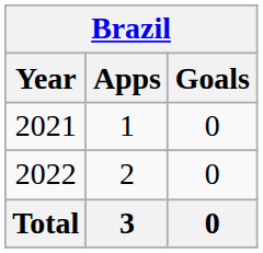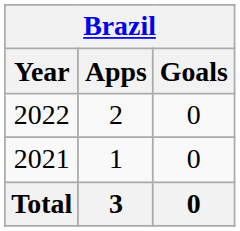rows swapped: 2021 <-> 2022
